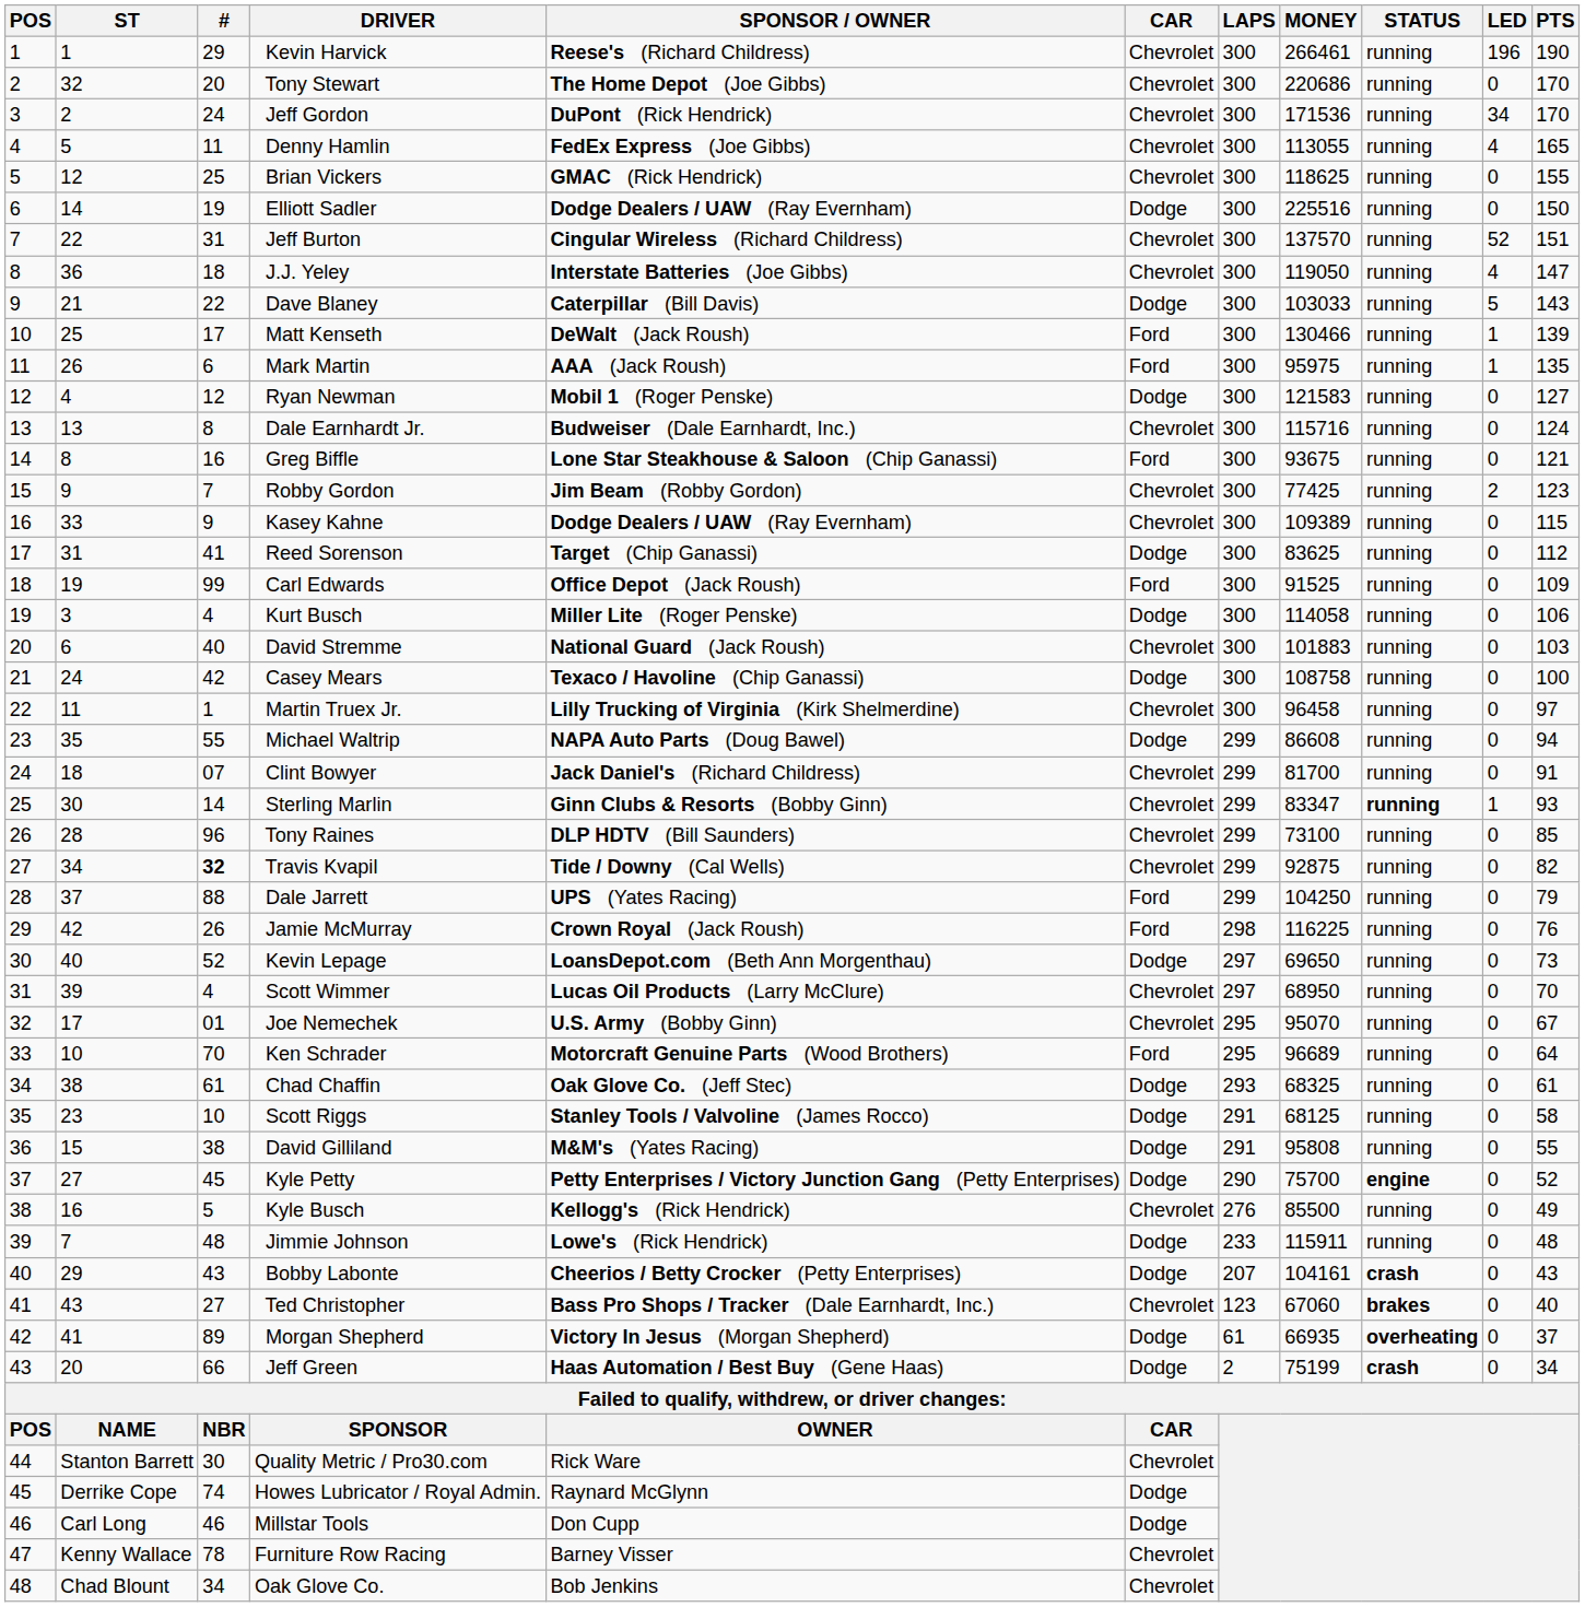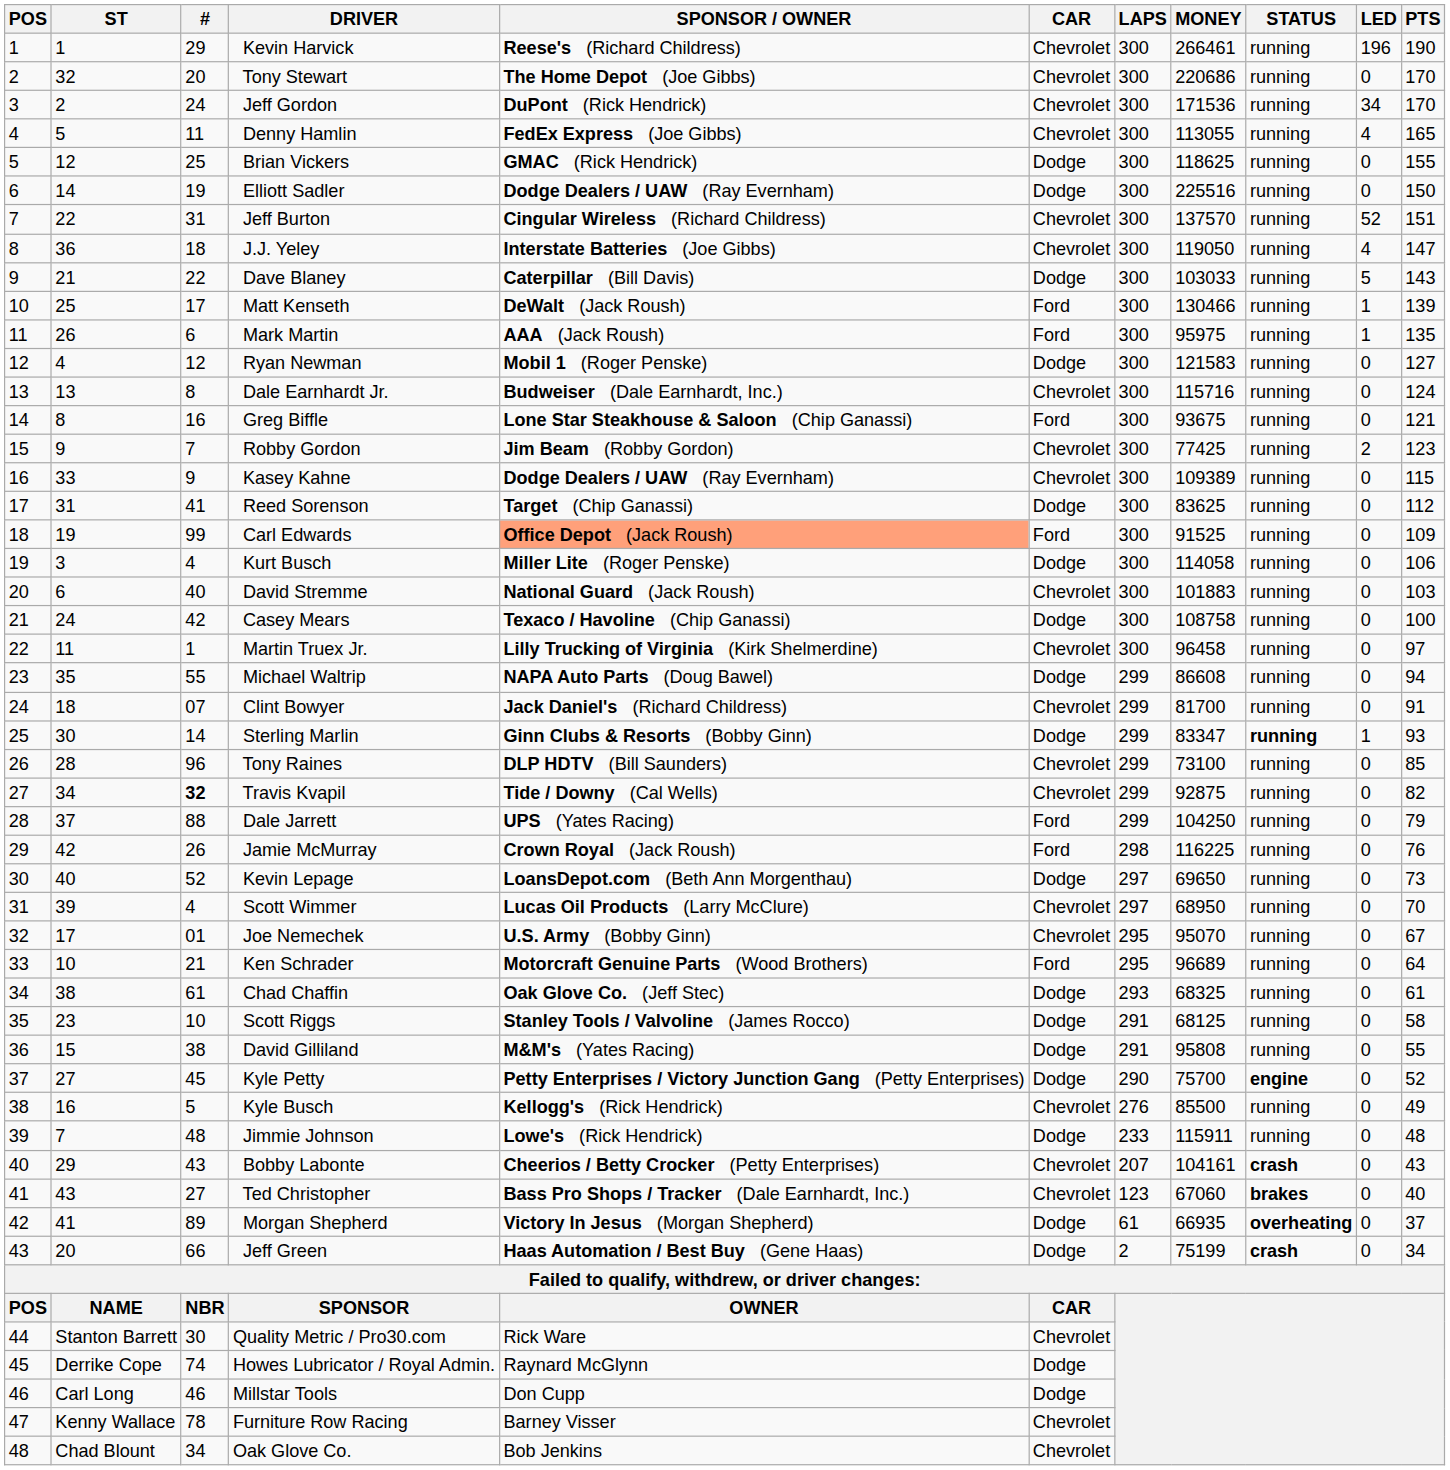Brian Vickers | CAR: Chevrolet -> Dodge
Carl Edwards | SPONSOR / OWNER: no background -> lightsalmon background
Sterling Marlin | CAR: Chevrolet -> Dodge
Ken Schrader | #: 70 -> 21
Bobby Labonte | CAR: Dodge -> Chevrolet
